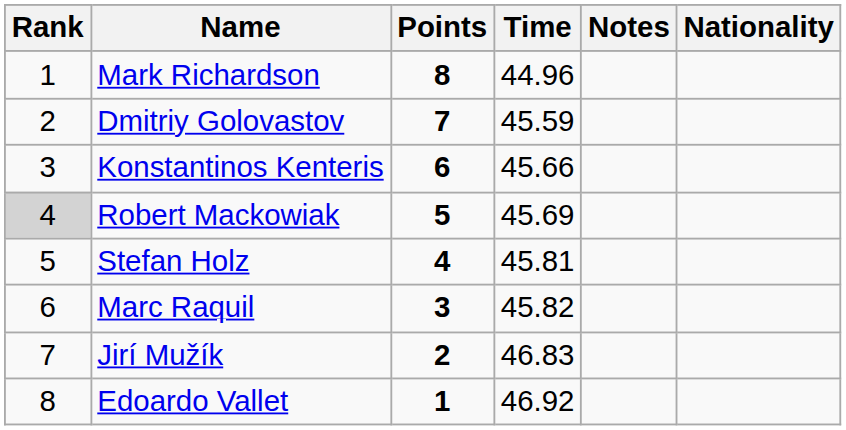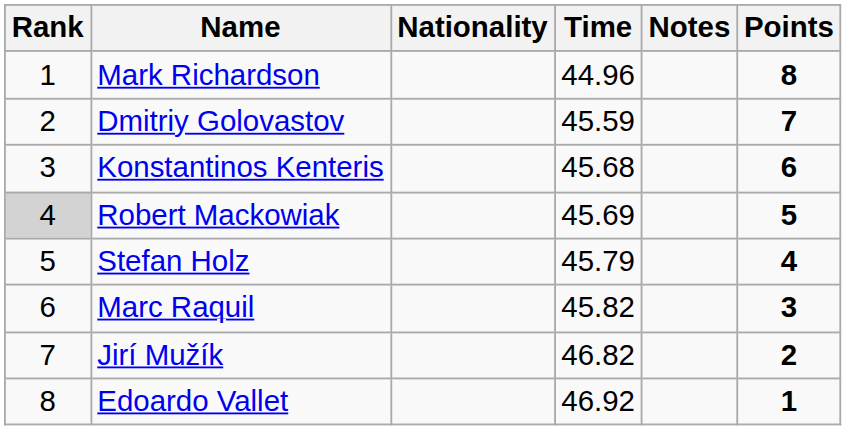columns swapped: Nationality <-> Points
Konstantinos Kenteris | Time: 45.66 -> 45.68
Stefan Holz | Time: 45.81 -> 45.79
Jirí Mužík | Time: 46.83 -> 46.82
